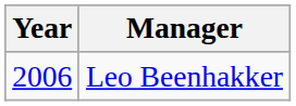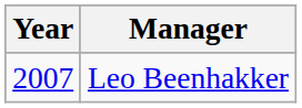Leo Beenhakker | Year: 2006 -> 2007
